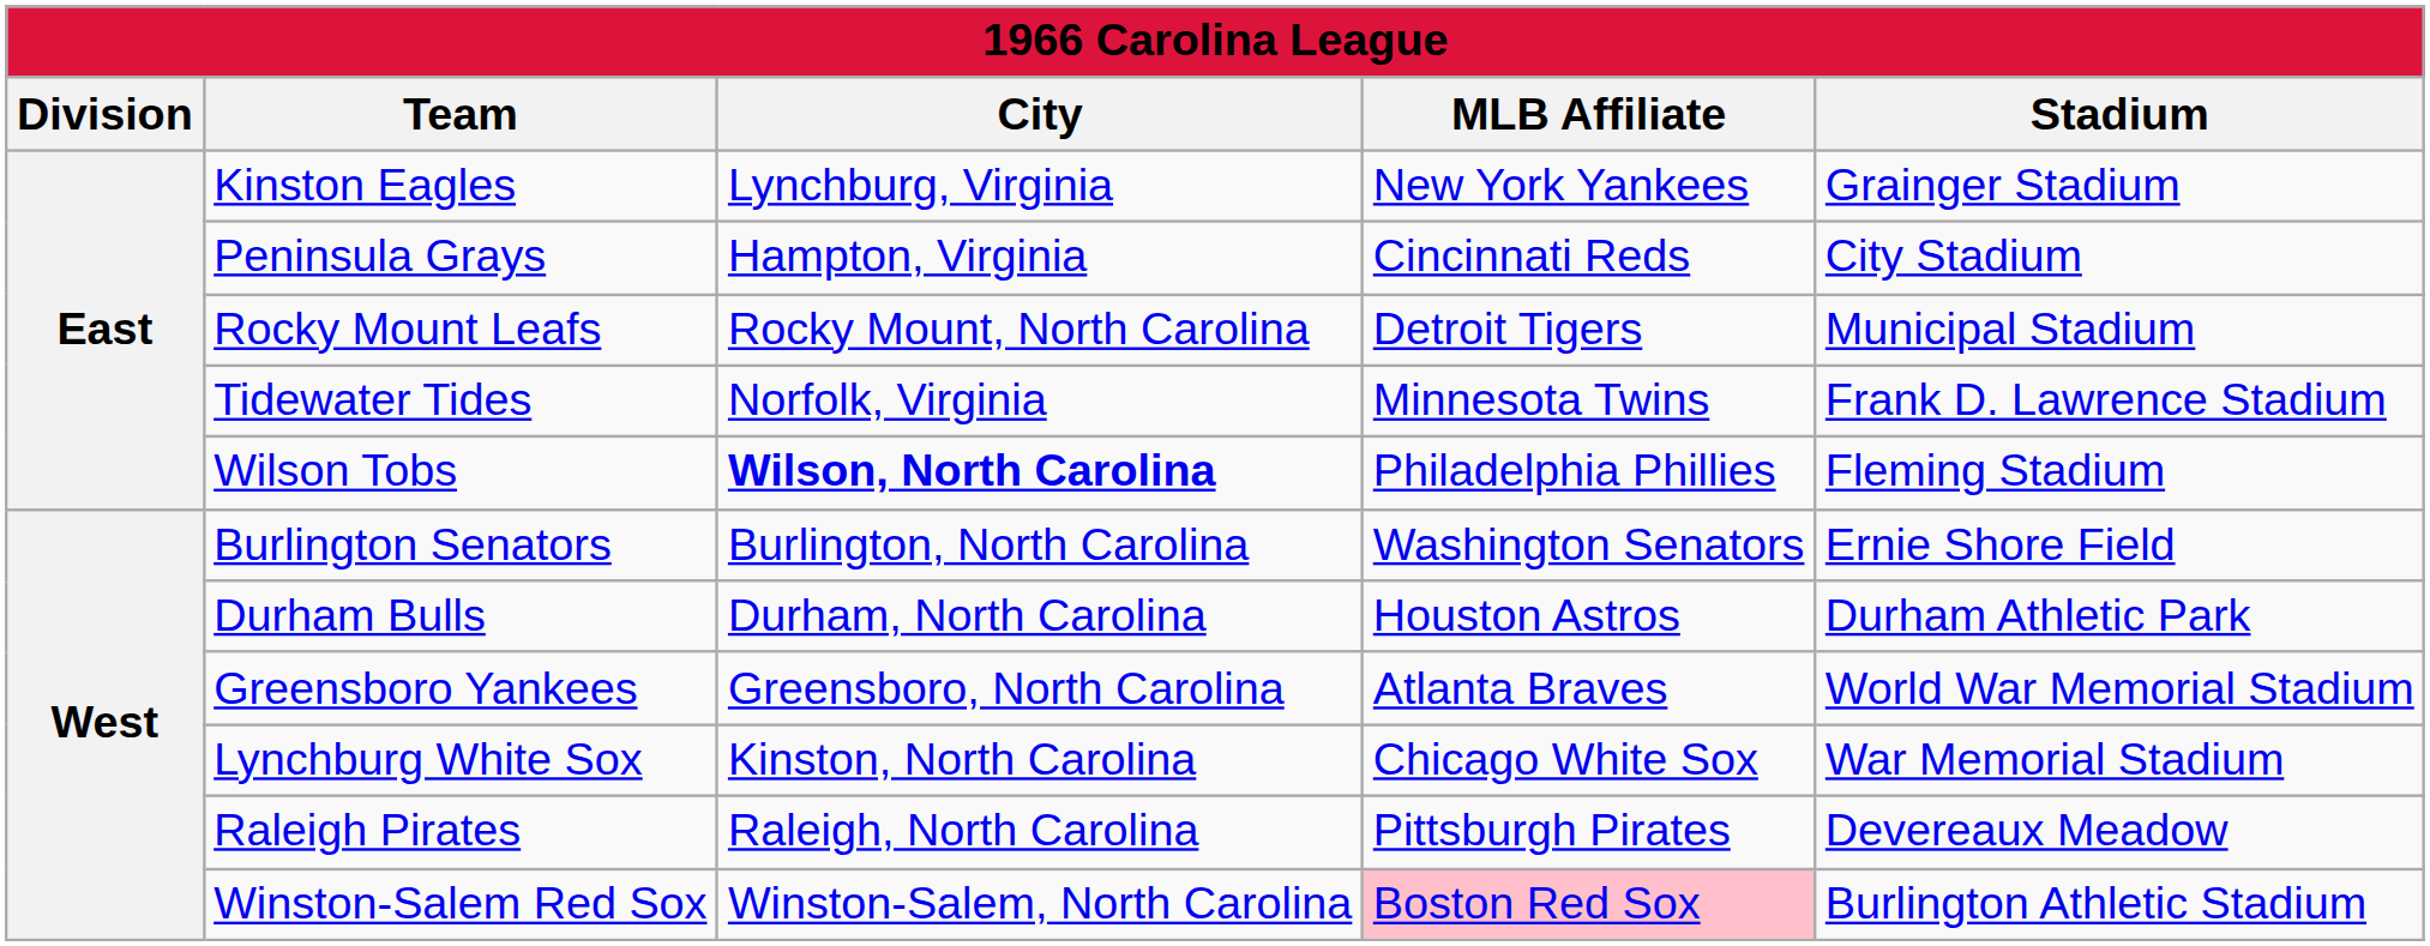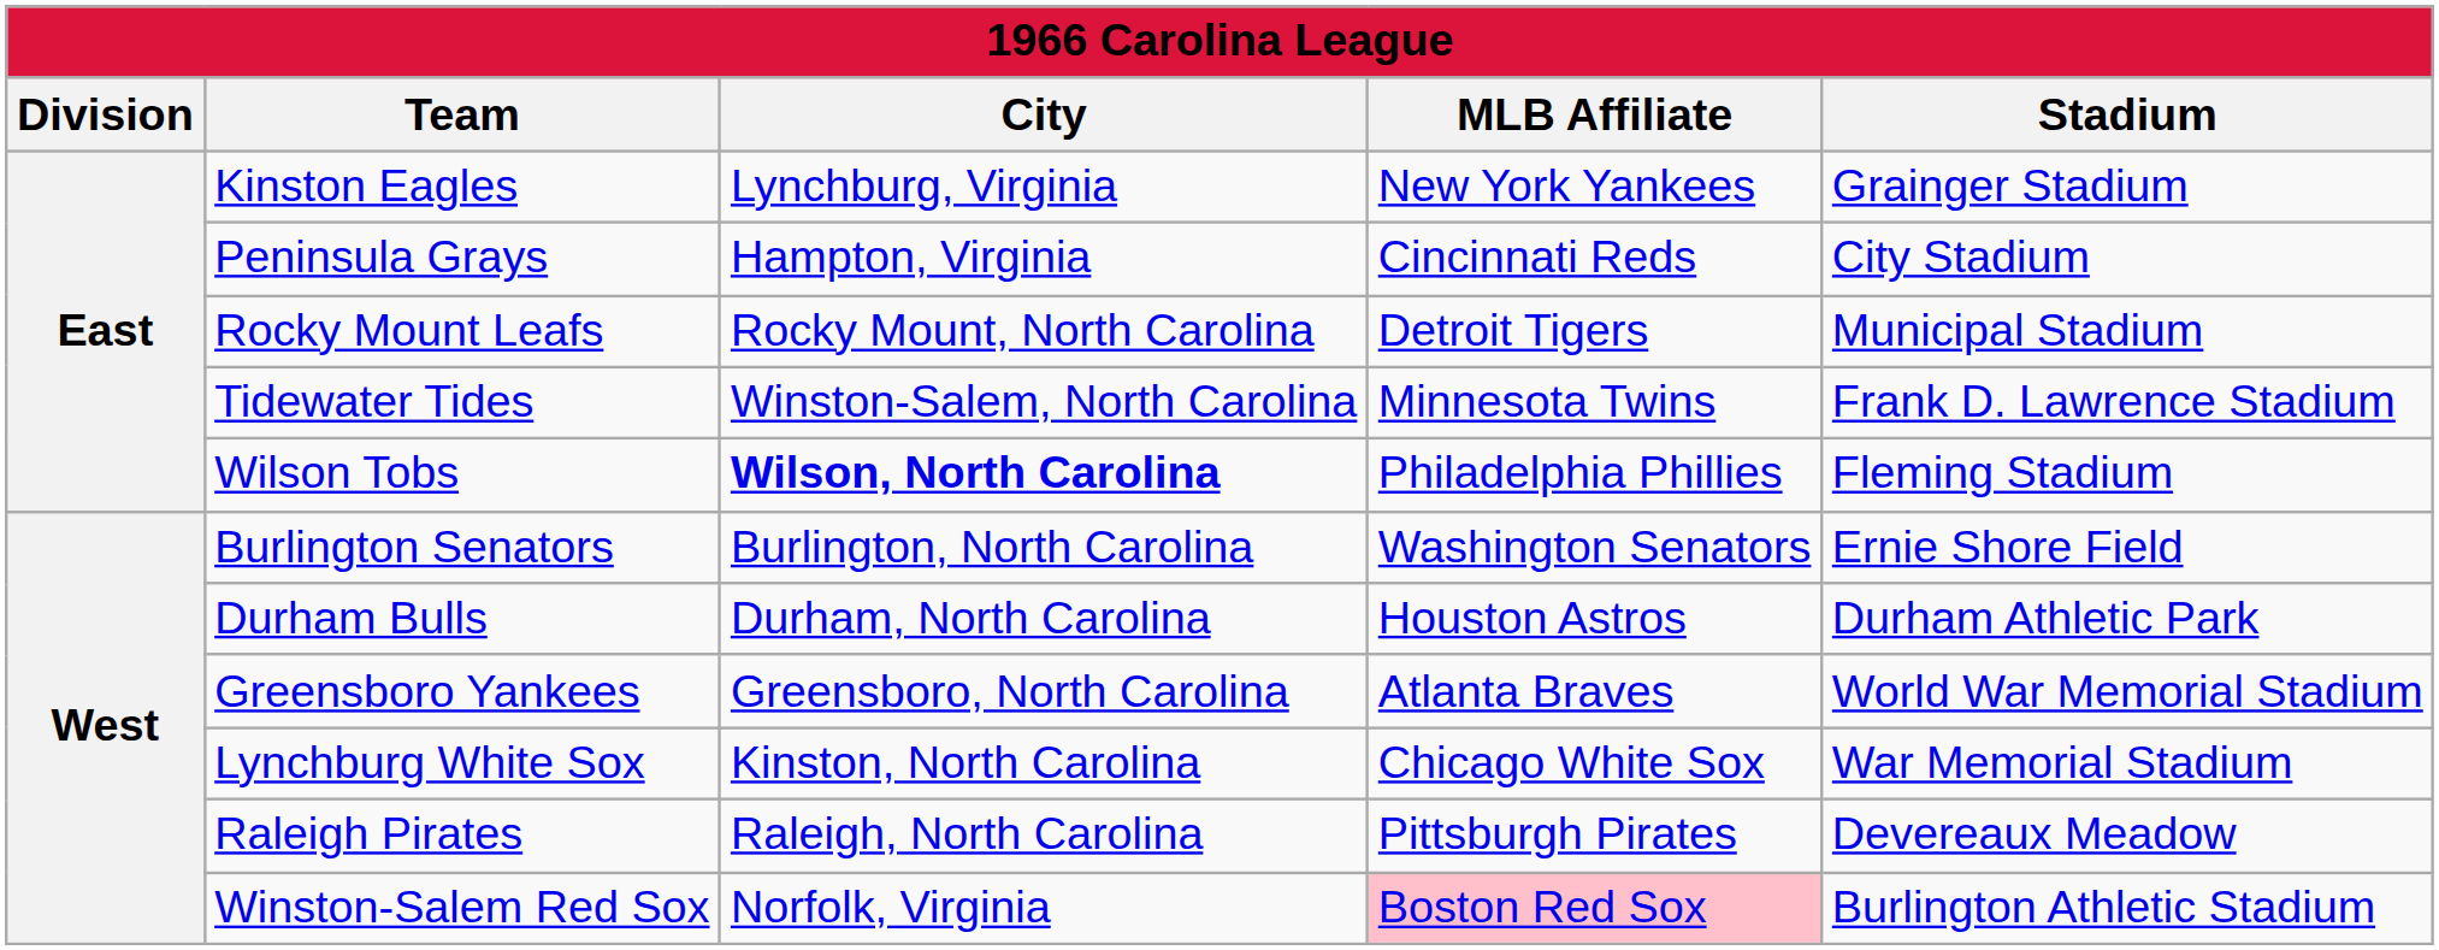Tidewater Tides | City: Norfolk, Virginia -> Winston-Salem, North Carolina
Winston-Salem Red Sox | City: Winston-Salem, North Carolina -> Norfolk, Virginia
